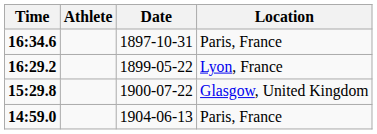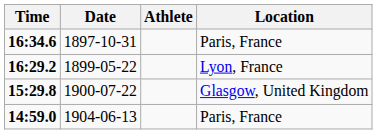columns swapped: Athlete <-> Date
